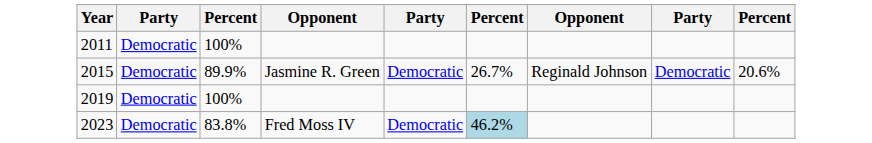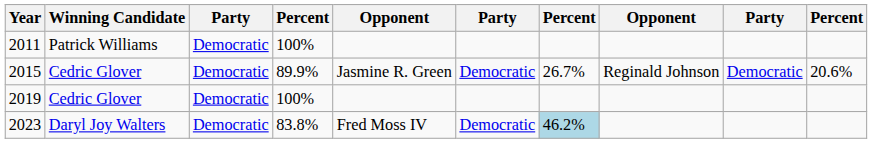+ column: Winning Candidate | Patrick Williams | Cedric Glover | Cedric Glover | Daryl Joy Walters
